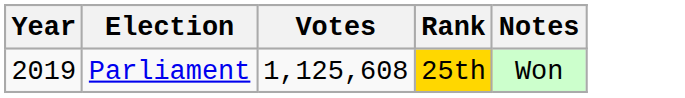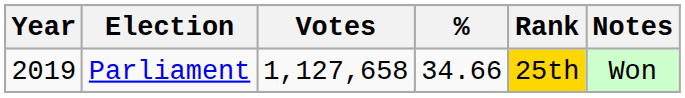+ column: % | 34.66
Parliament | Votes: 1,125,608 -> 1,127,658
